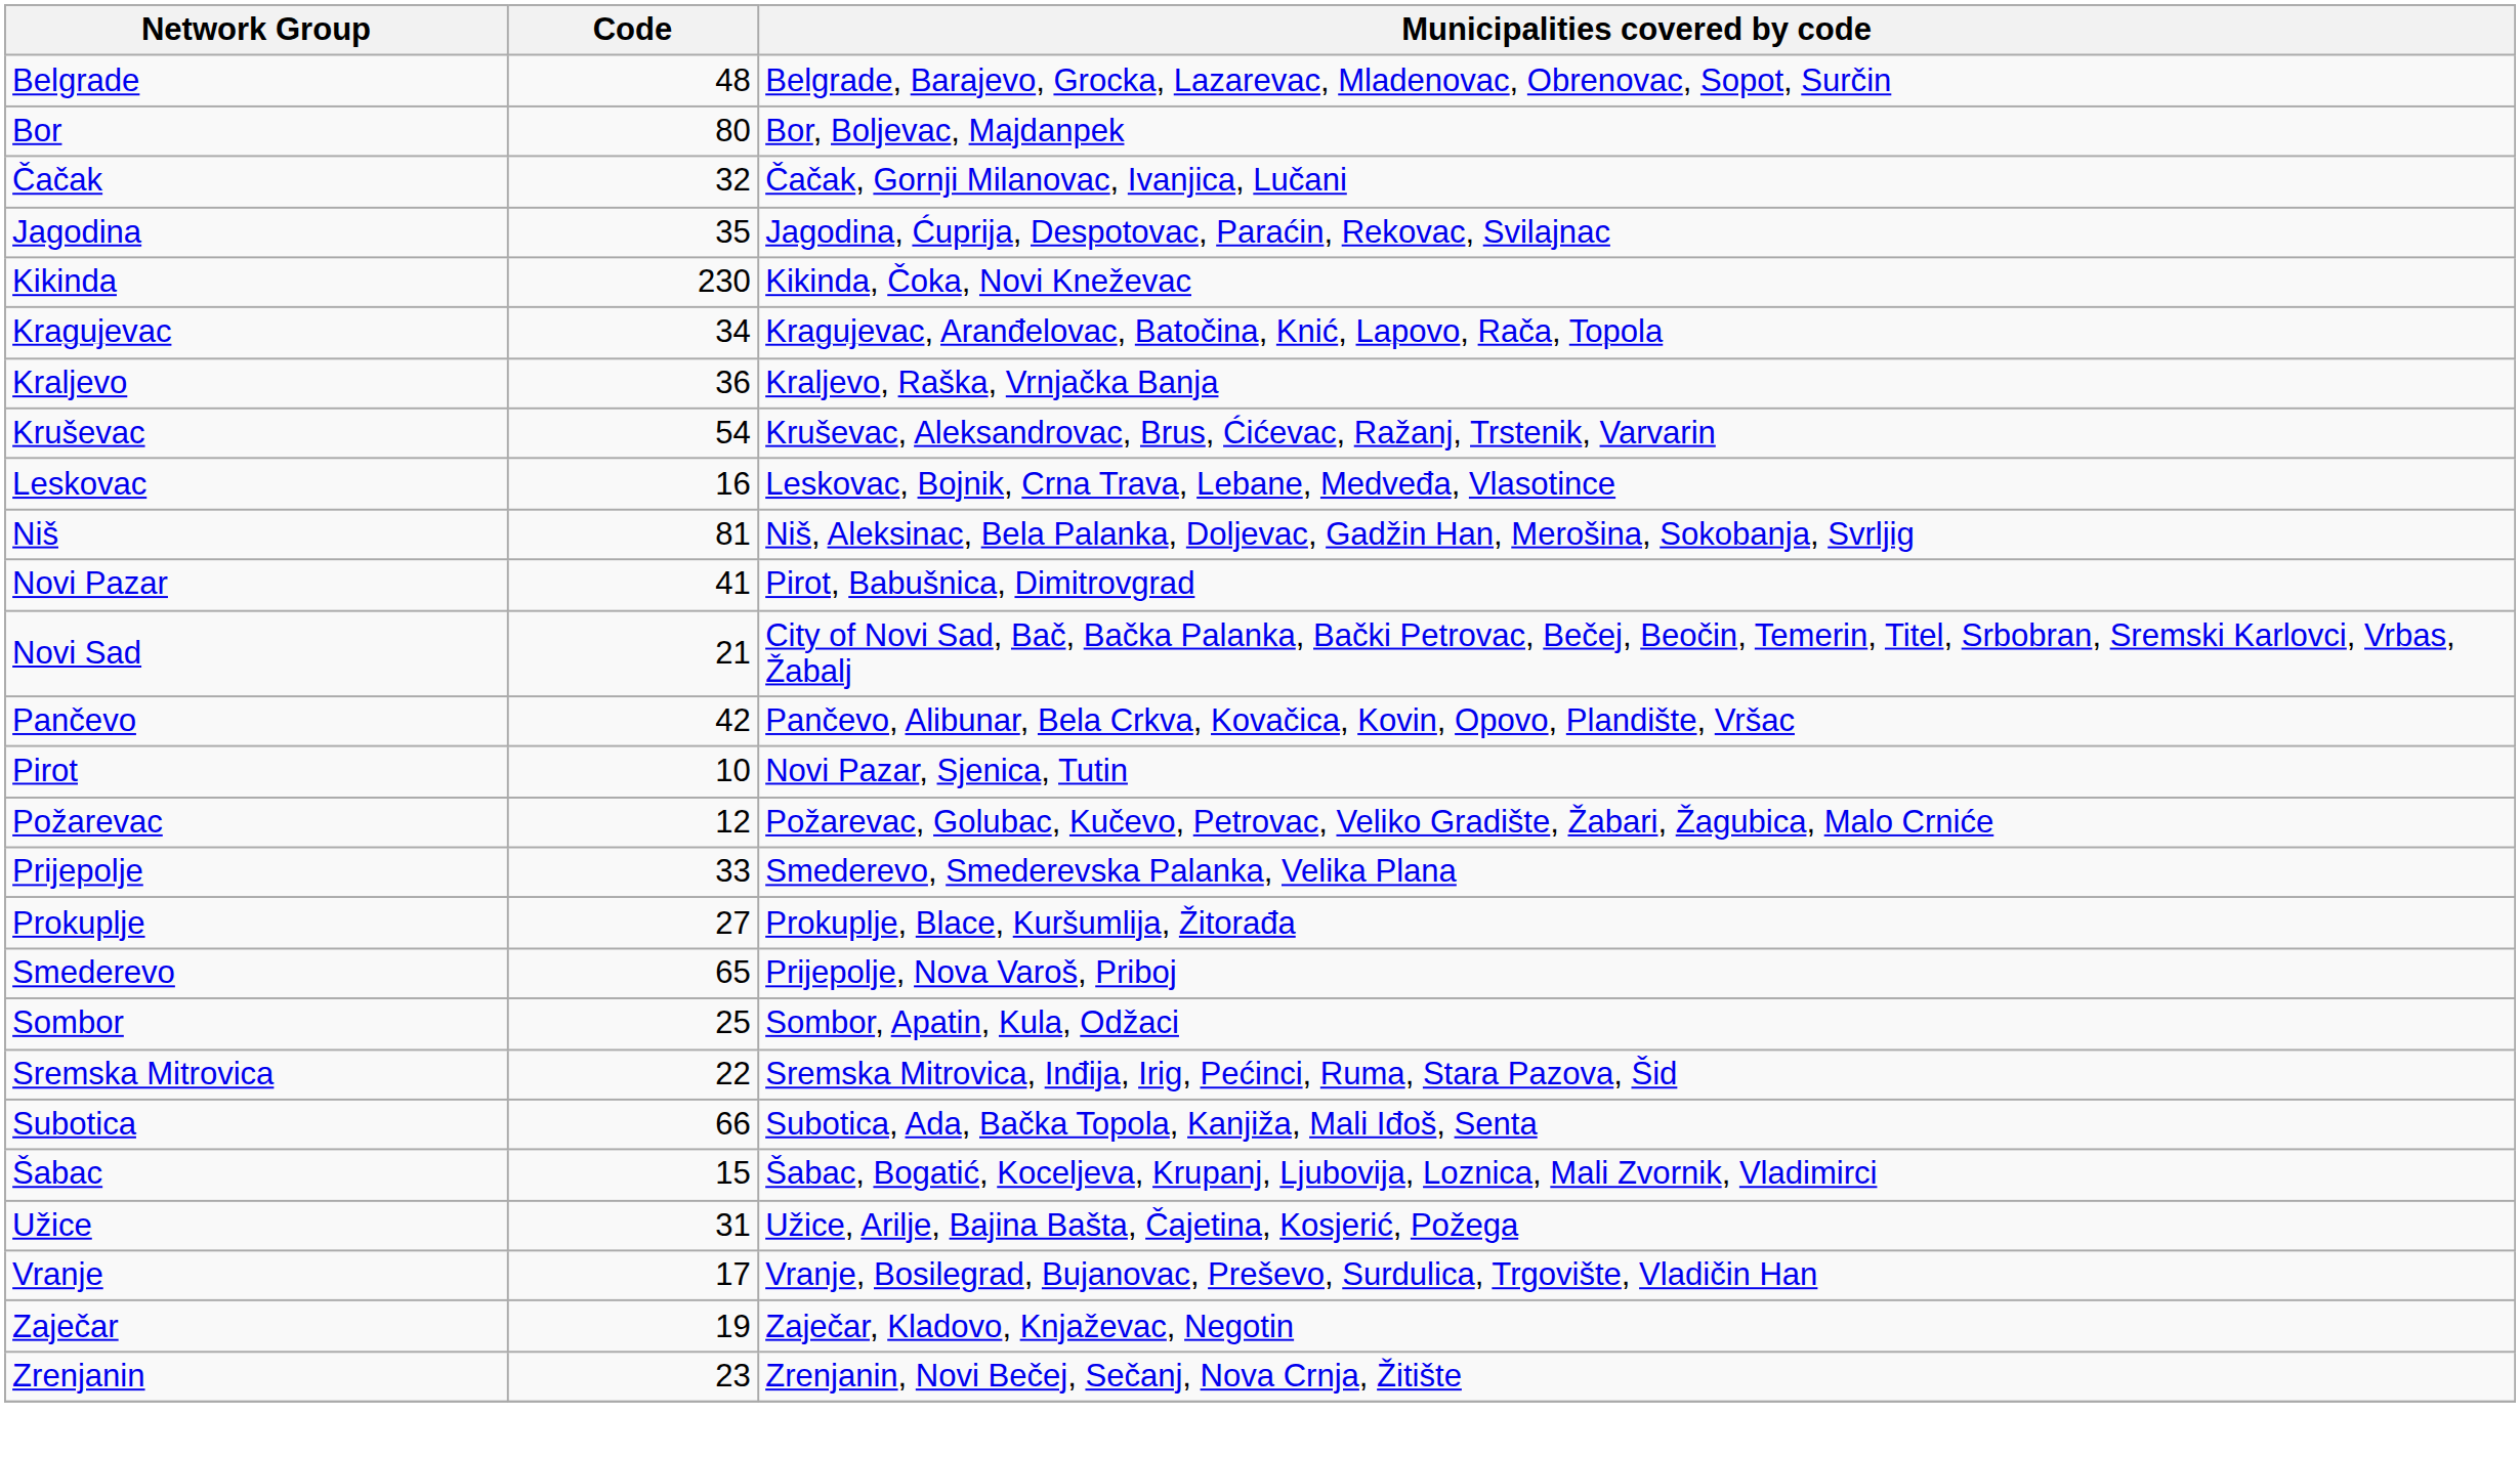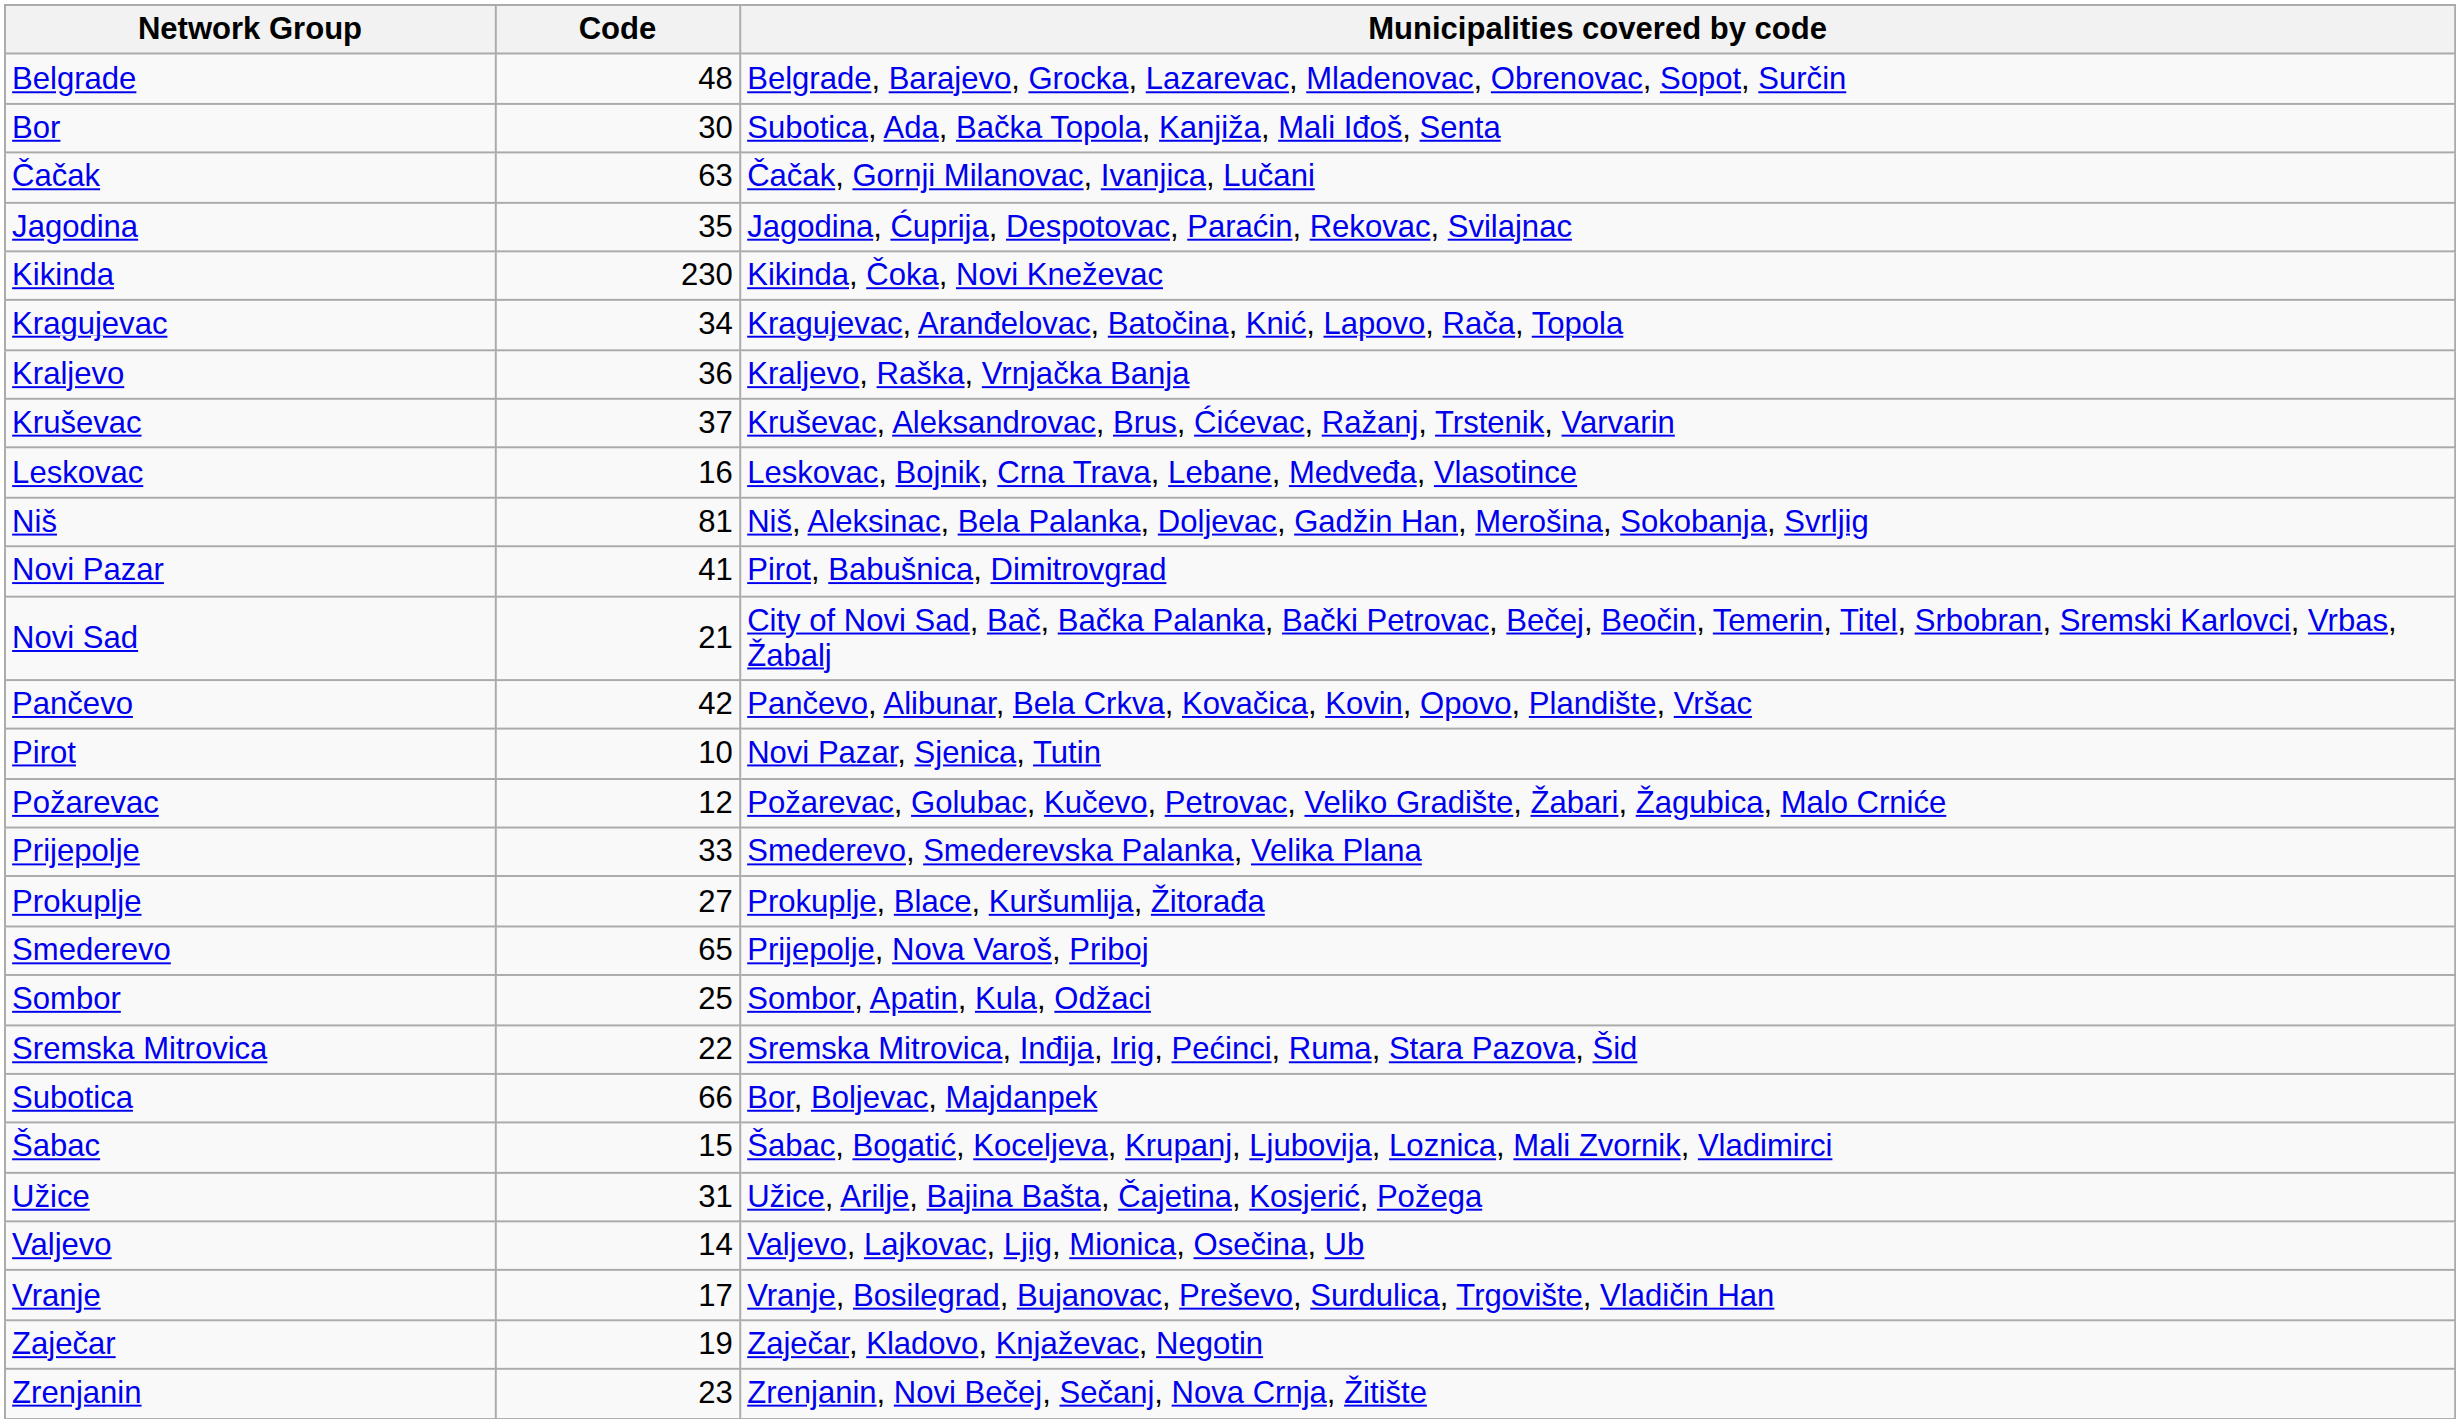Bor | Code: 80 -> 30
Bor | Municipalities covered by code: Bor, Boljevac, Majdanpek -> Subotica, Ada, Bačka Topola, Kanjiža, Mali Iđoš, Senta
Čačak | Code: 32 -> 63
Kruševac | Code: 54 -> 37
Subotica | Municipalities covered by code: Subotica, Ada, Bačka Topola, Kanjiža, Mali Iđoš, Senta -> Bor, Boljevac, Majdanpek
+ row: Valjevo | 14 | Valjevo, Lajkovac, Ljig, Mionica, Osečina, Ub
